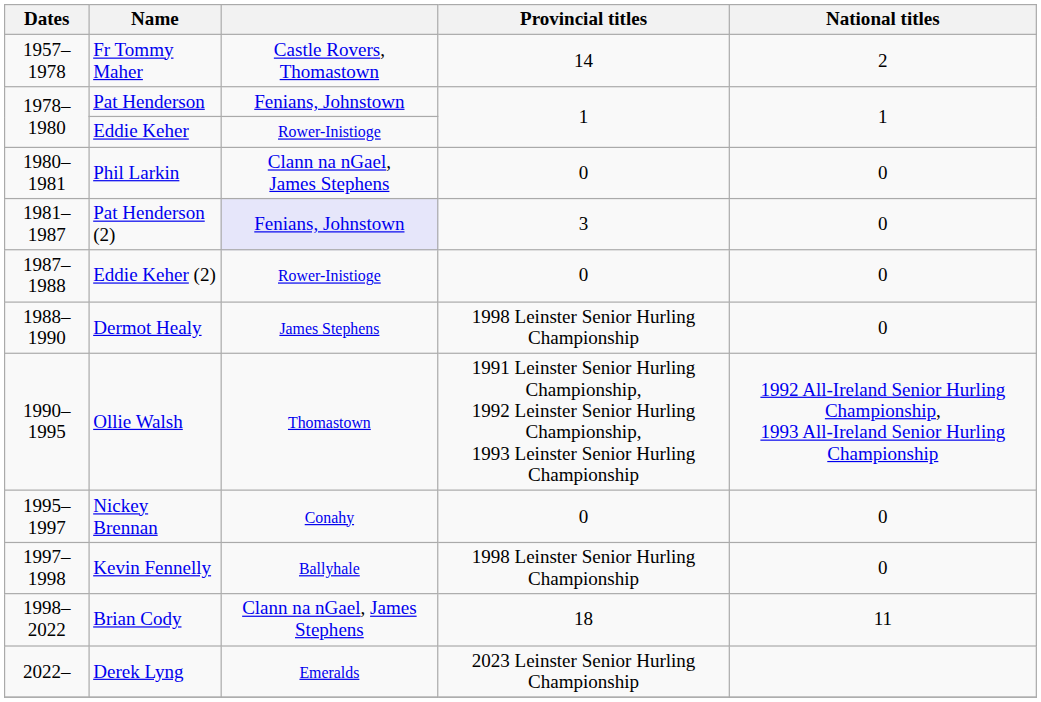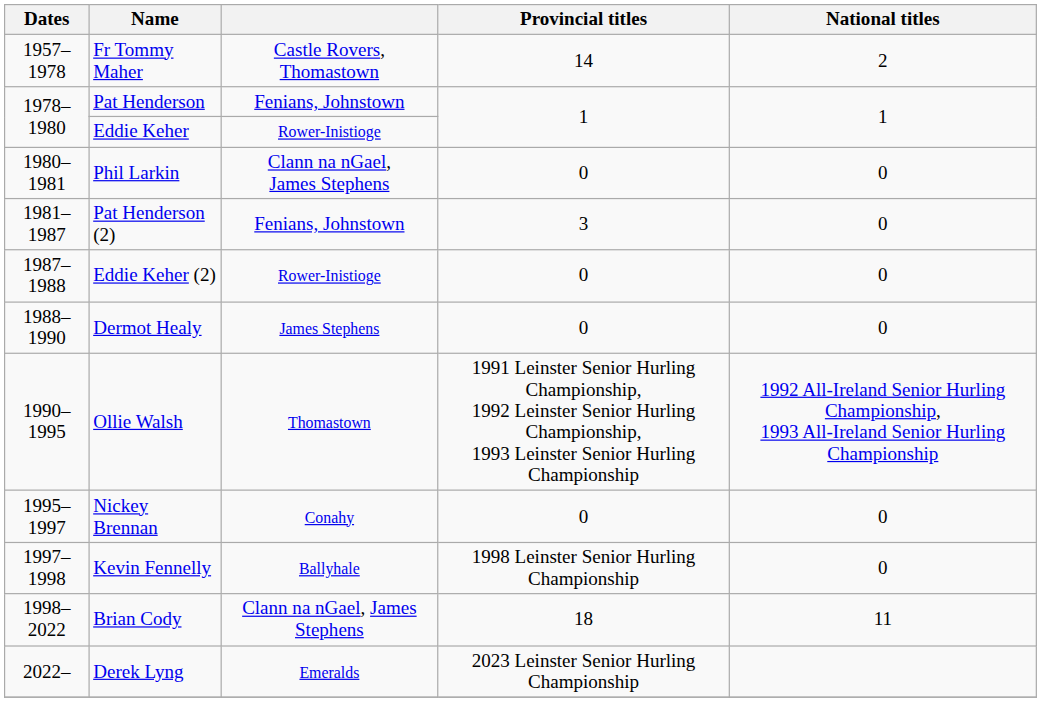Pat Henderson (2) | column 3: lavender background -> no background
Dermot Healy | Provincial titles: 1998 Leinster Senior Hurling Championship -> 0
